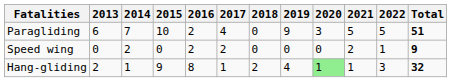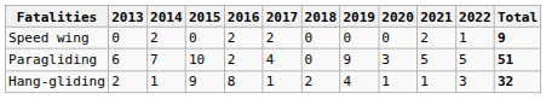rows swapped: Speed wing <-> Paragliding
Hang-gliding | 2020: lightgreen background -> no background
